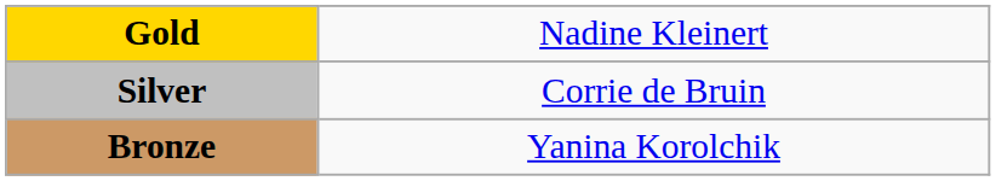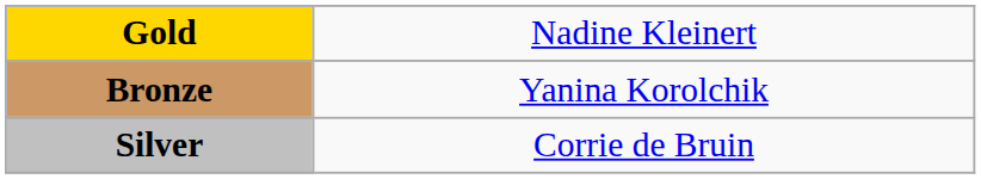rows swapped: Silver <-> Bronze
